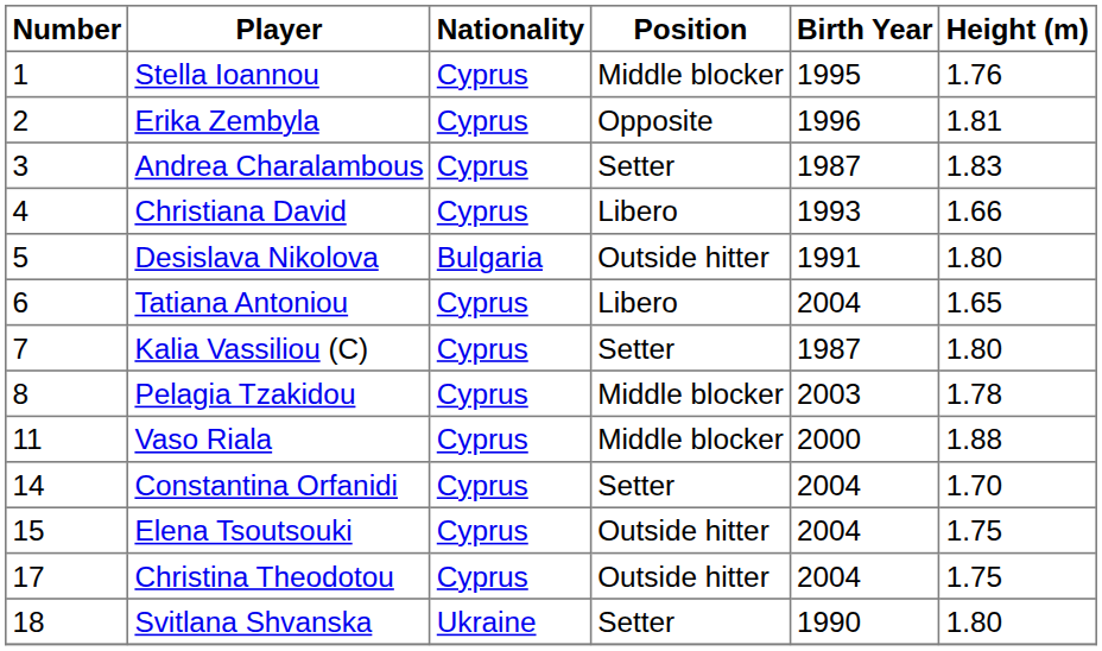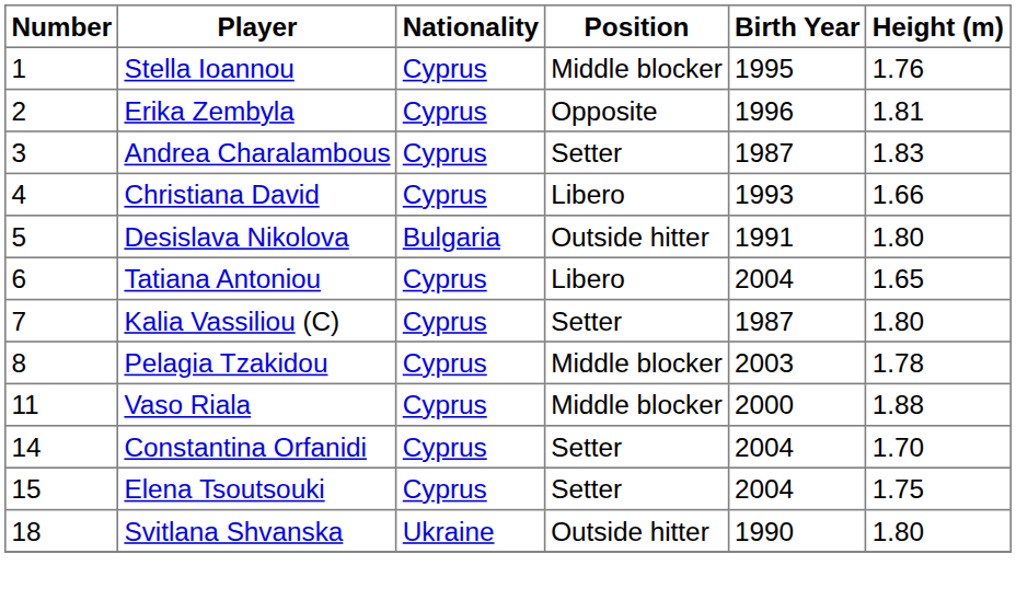Elena Tsoutsouki | Position: Outside hitter -> Setter
- row: 17 | Christina Theodotou | Cyprus | Outside hitter | 2004 | 1.75
Svitlana Shvanska | Position: Setter -> Outside hitter
